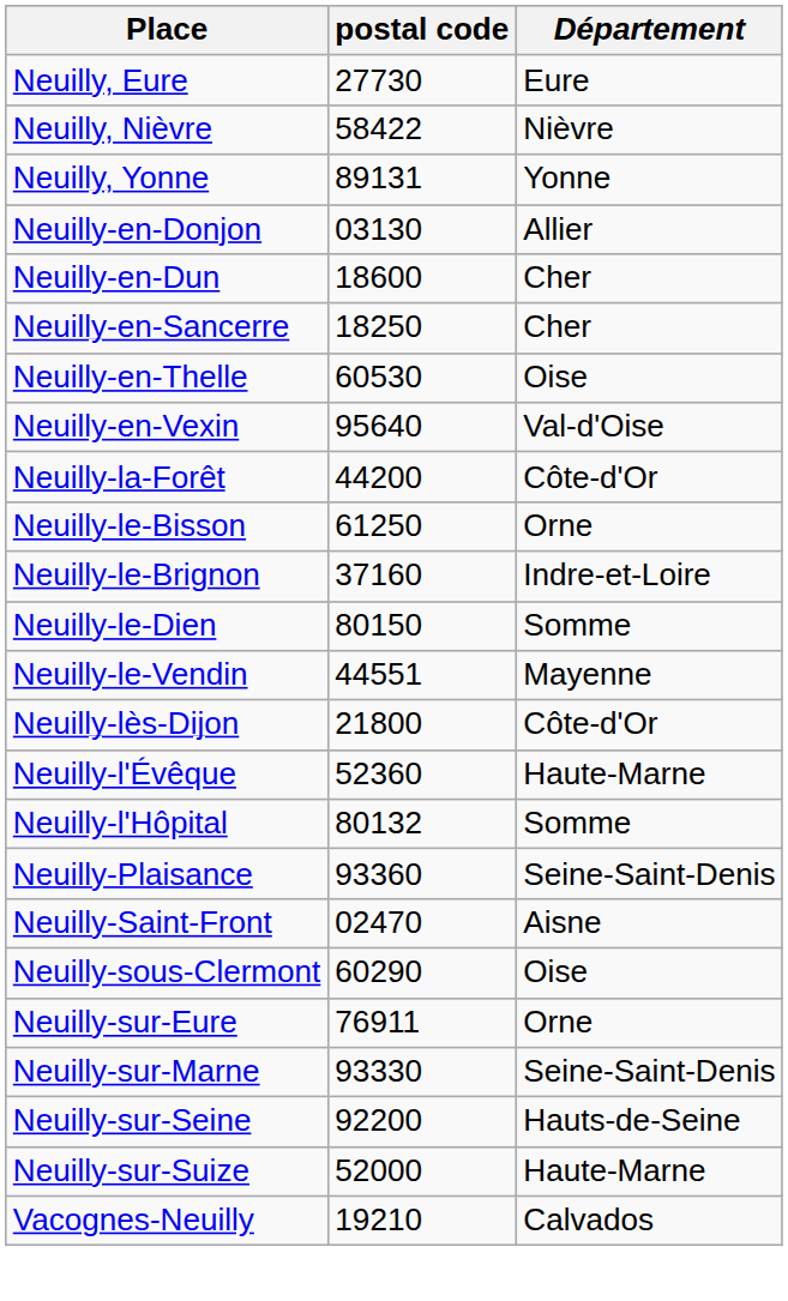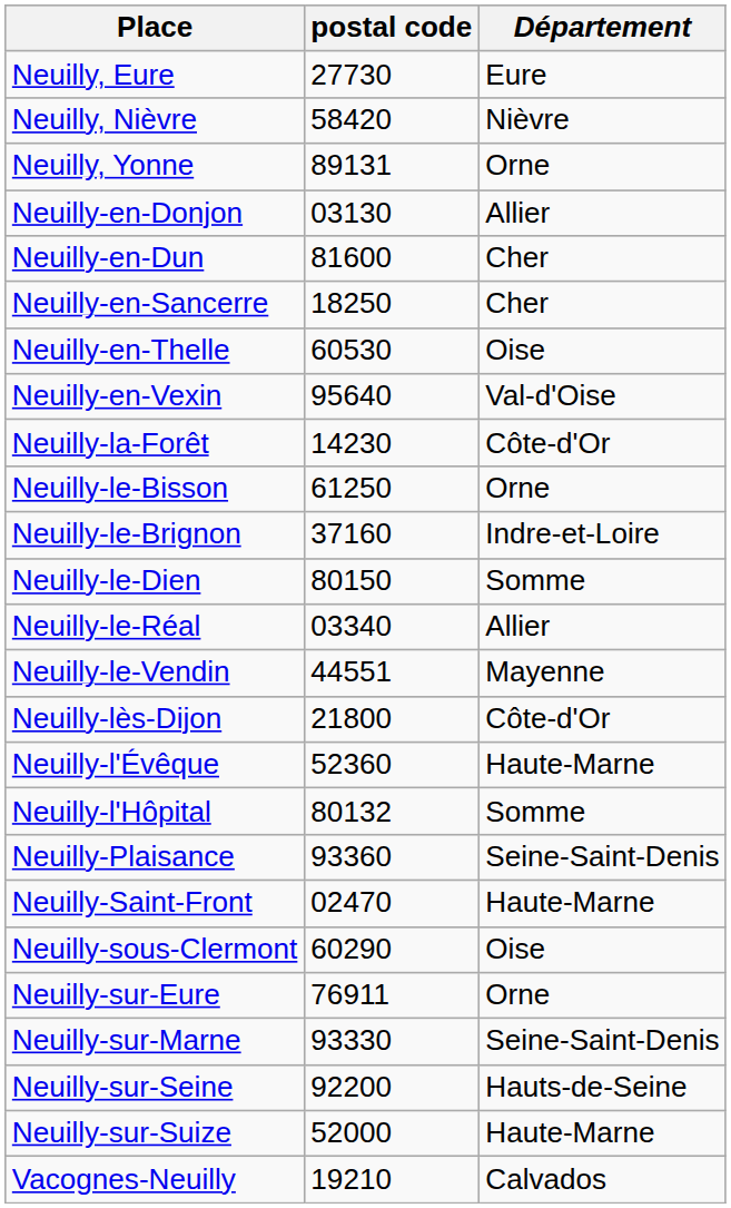Neuilly, Nièvre | postal code: 58422 -> 58420
Neuilly, Yonne | Département: Yonne -> Orne
Neuilly-en-Dun | postal code: 18600 -> 81600
Neuilly-la-Forêt | postal code: 44200 -> 14230
+ row: Neuilly-le-Réal | 03340 | Allier
Neuilly-Saint-Front | Département: Aisne -> Haute-Marne
